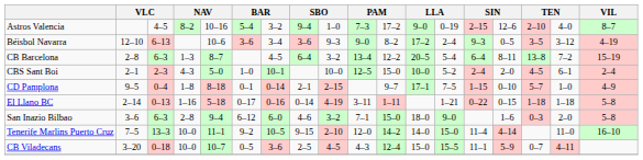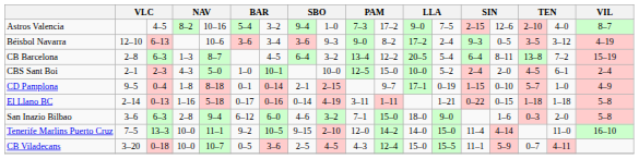Astros Valencia | column 13: 0–19 -> 7–5
CD Pamplona | column 13: 7–5 -> 0–19
